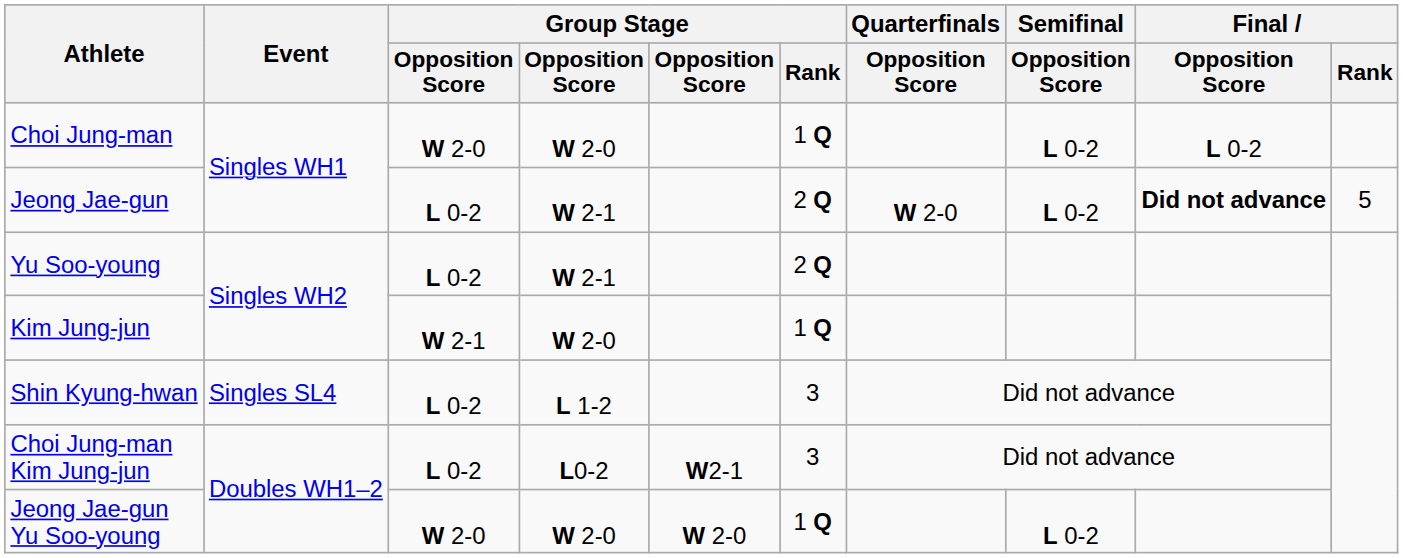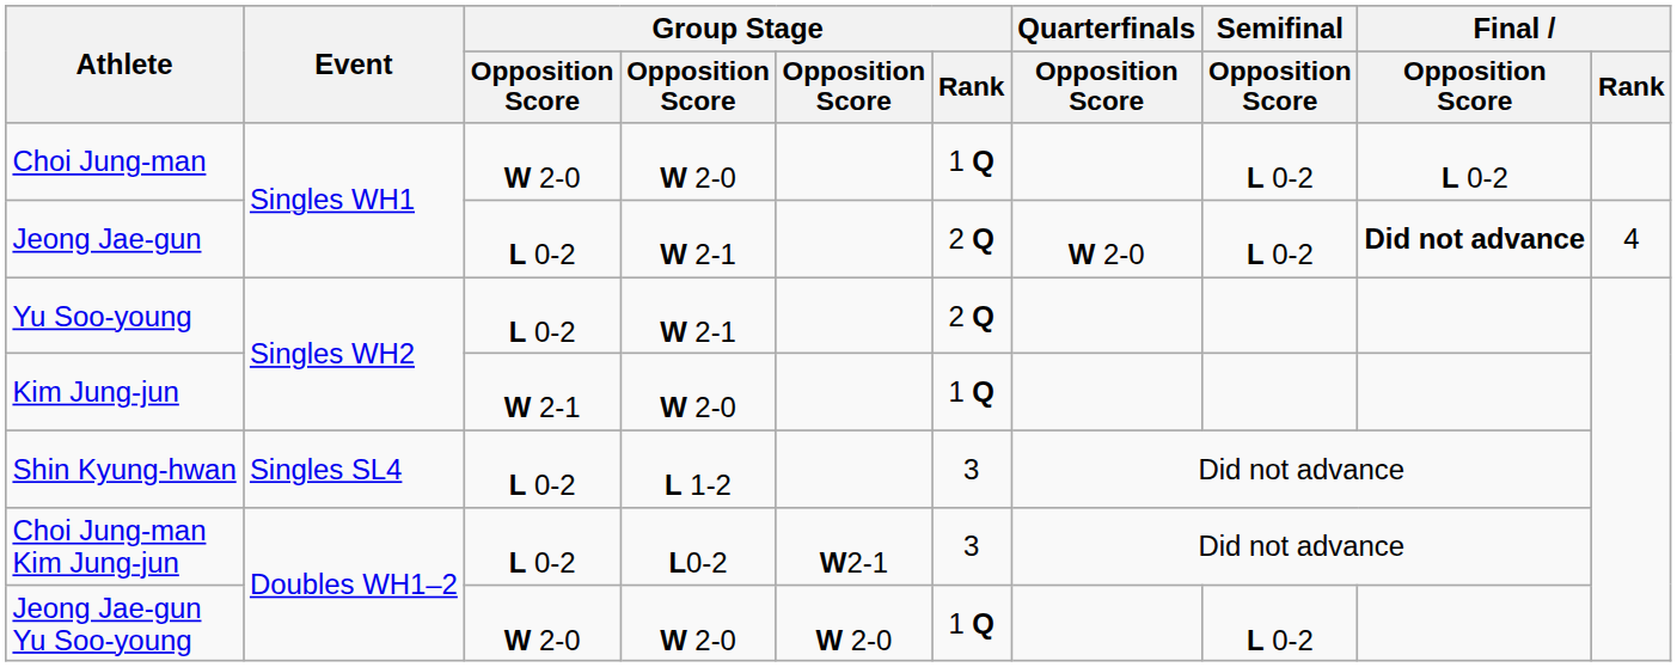Jeong Jae-gun | Final / Rank: 5 -> 4
